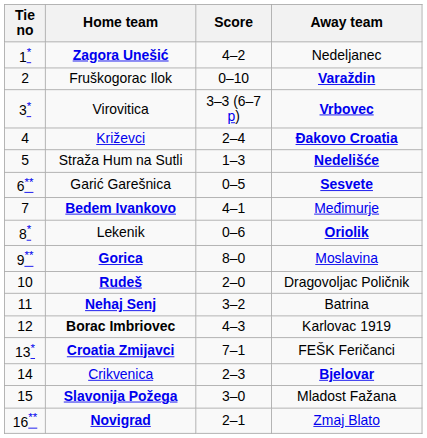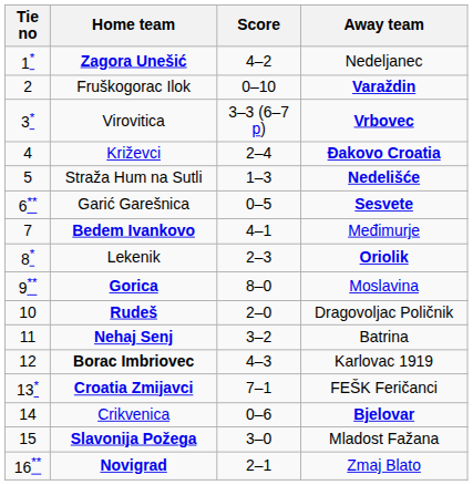Lekenik | Score: 0–6 -> 2–3
Crikvenica | Score: 2–3 -> 0–6
